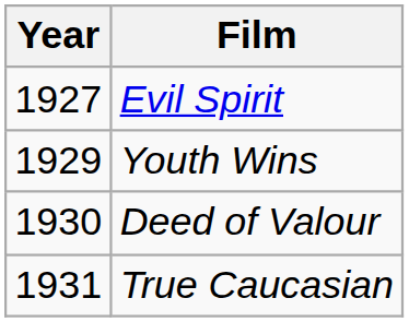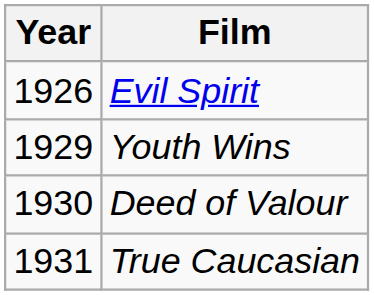Evil Spirit | Year: 1927 -> 1926
